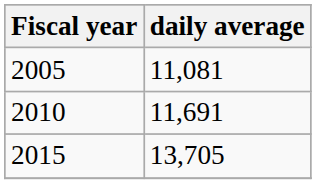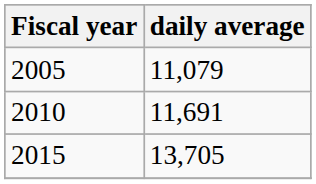2005 | daily average: 11,081 -> 11,079
